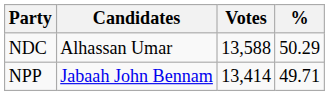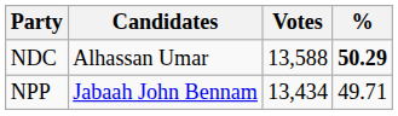NDC | %: normal -> bold
NPP | Votes: 13,414 -> 13,434
